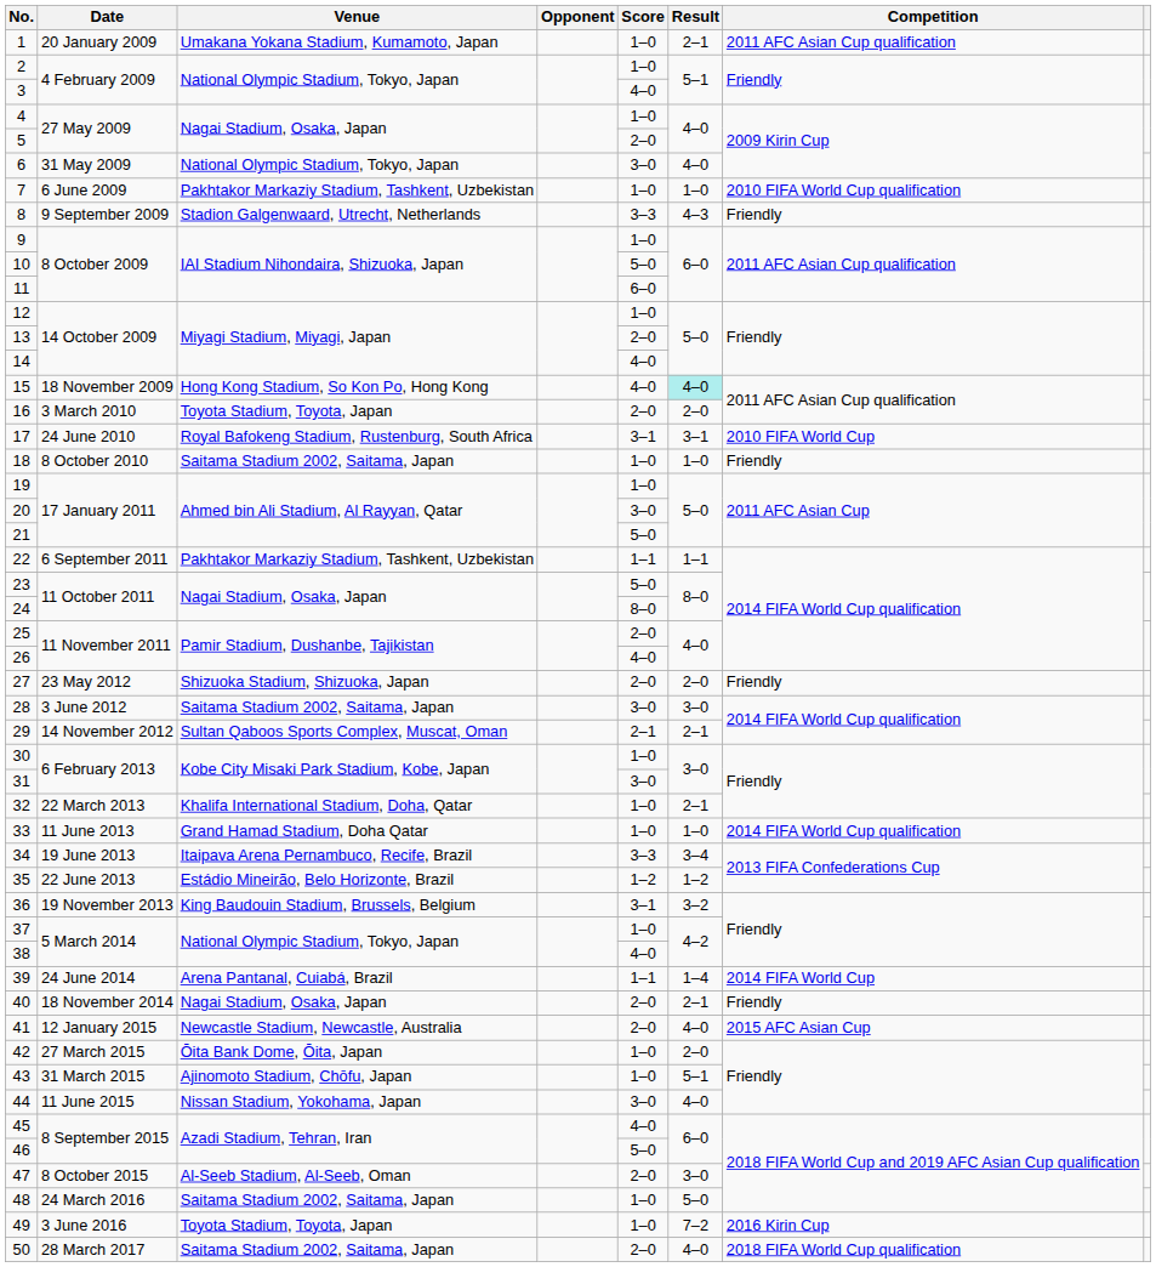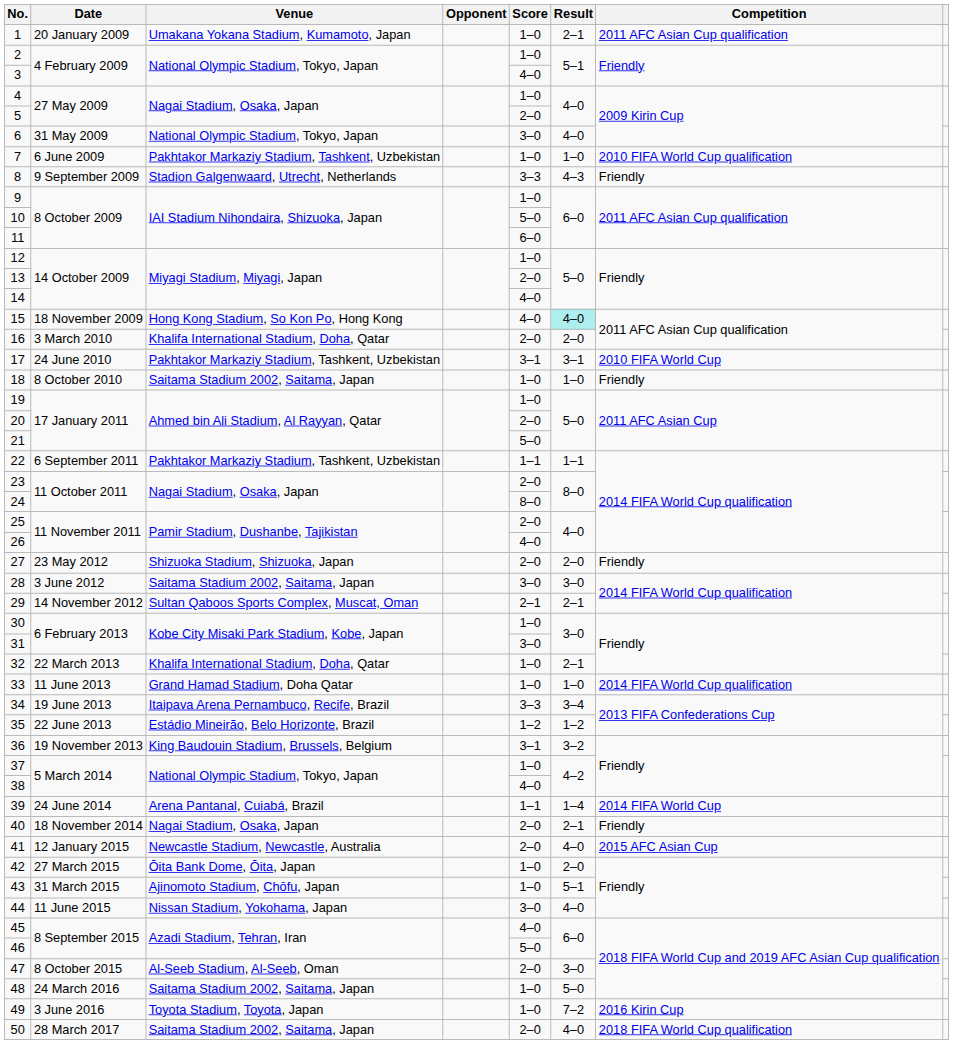16 | Venue: Toyota Stadium, Toyota, Japan -> Khalifa International Stadium, Doha, Qatar
17 | Venue: Royal Bafokeng Stadium, Rustenburg, South Africa -> Pakhtakor Markaziy Stadium, Tashkent, Uzbekistan
20 | Score: 3–0 -> 2–0
23 | Score: 5–0 -> 2–0
